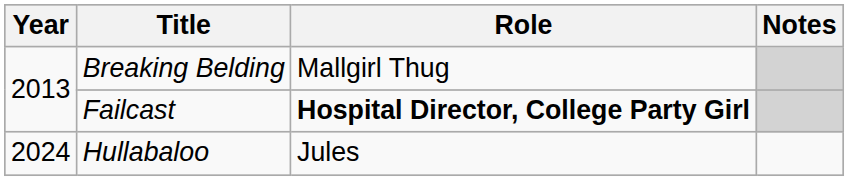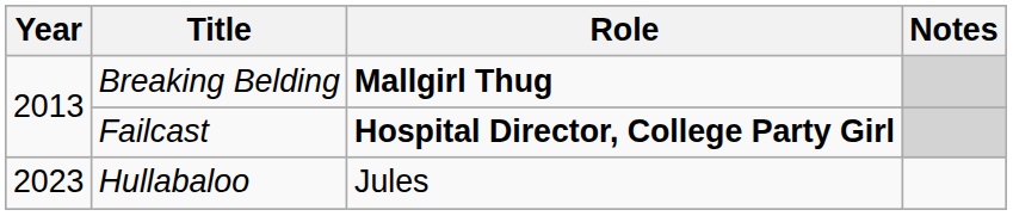Breaking Belding | Role: normal -> bold
Hullabaloo | Year: 2024 -> 2023
